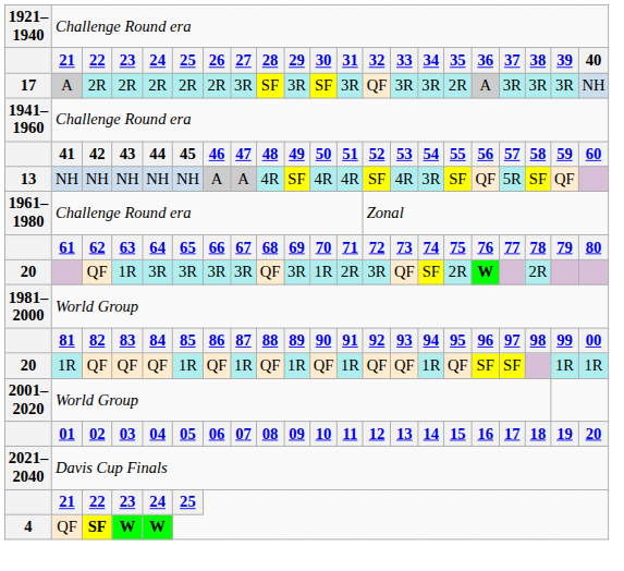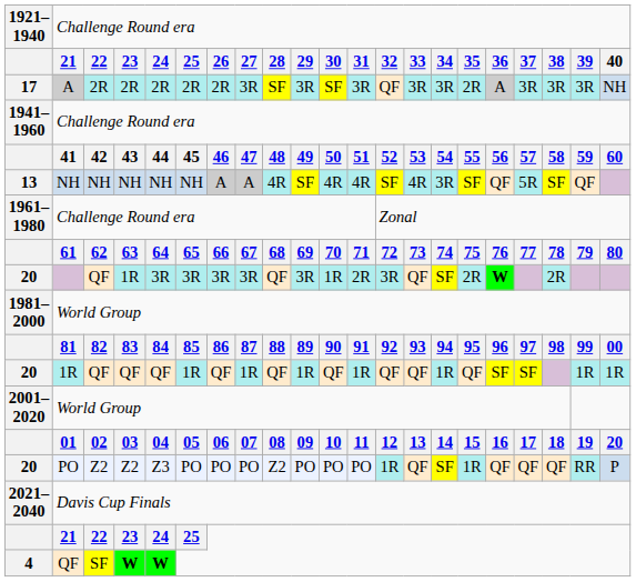+ row: 20 | PO | Z2 | Z2 | Z3 | PO | PO | PO | Z2 | PO | PO | PO | 1R | QF | SF | 1R | QF | QF | QF | RR | P
4 | column 3: bold -> normal
